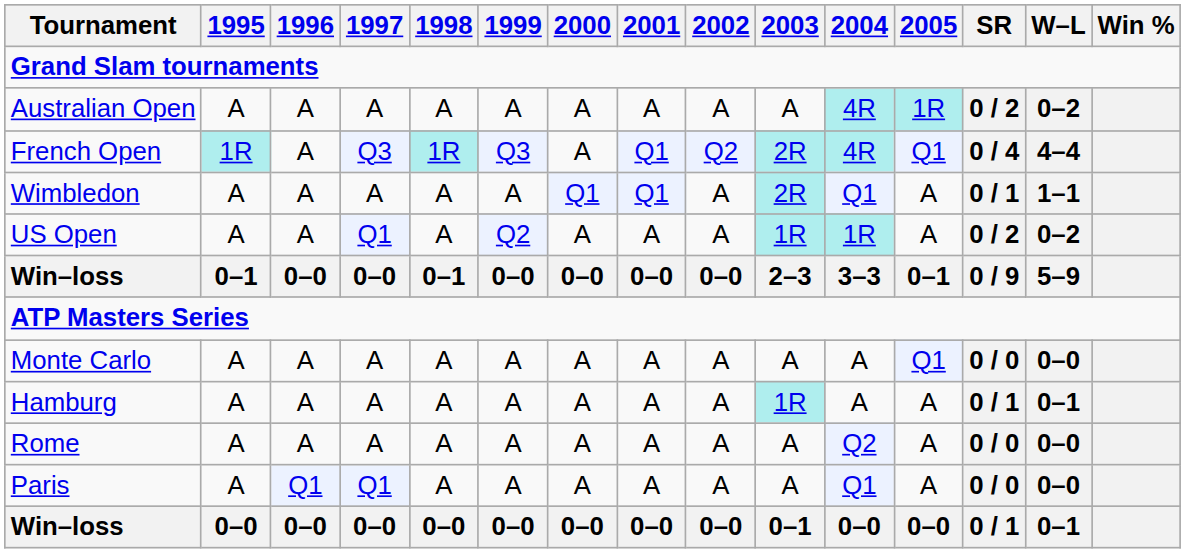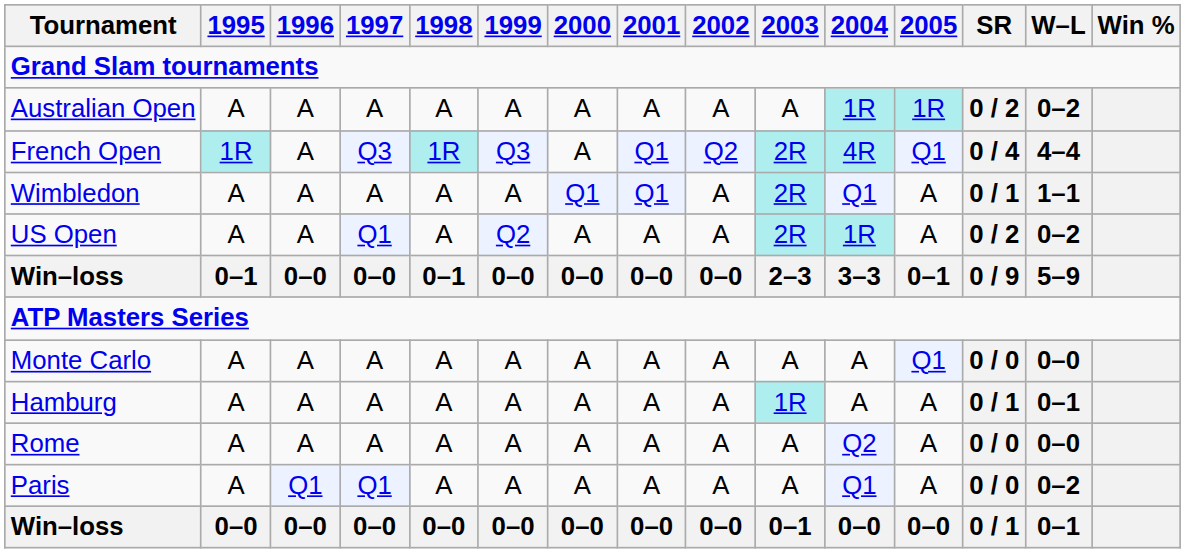Australian Open | 2004: 4R -> 1R
US Open | 2003: 1R -> 2R
Paris | W–L: 0–0 -> 0–2
